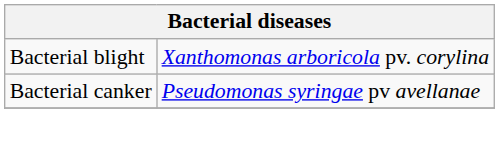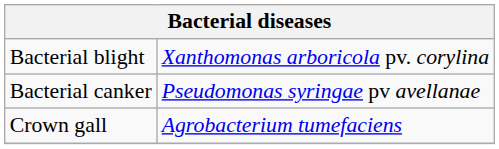+ row: Crown gall | Agrobacterium tumefaciens
